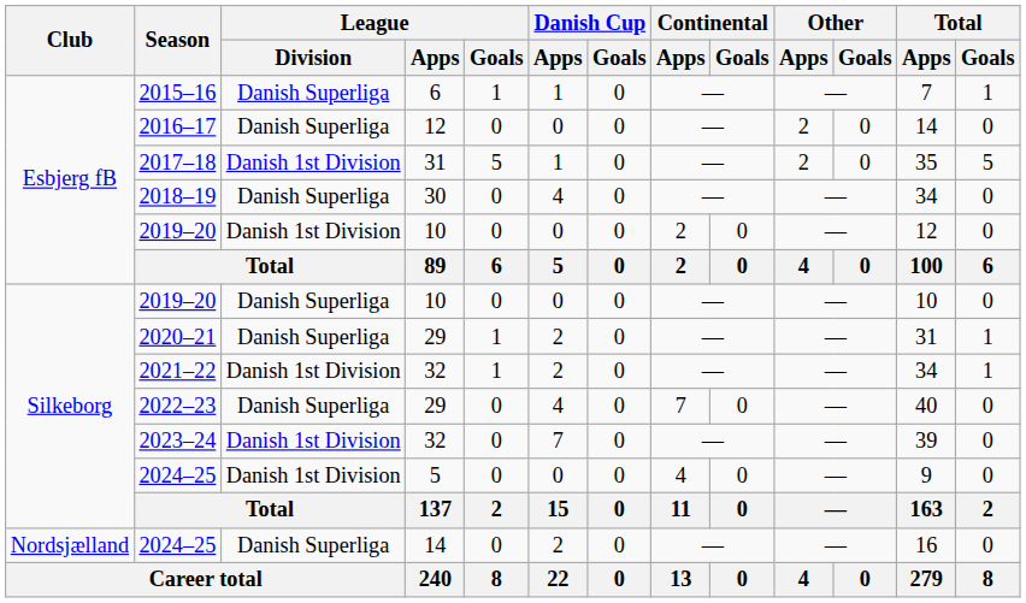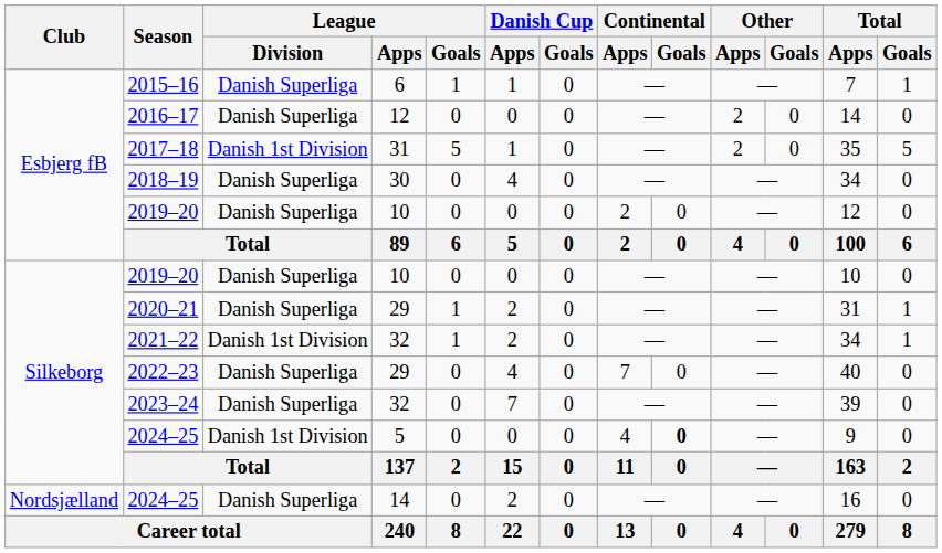Esbjerg fB / 2019–20 | League / Division: Danish 1st Division -> Danish Superliga
2023–24 | League / Division: Danish 1st Division -> Danish Superliga
Silkeborg / 2024–25 | Continental / Goals: normal -> bold
